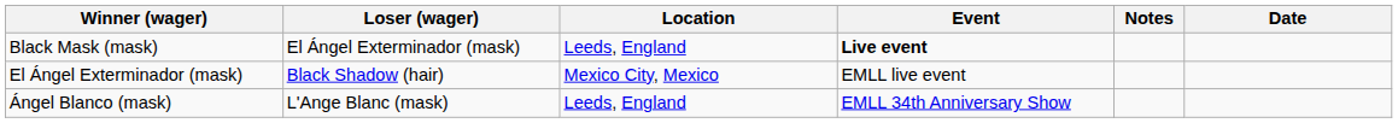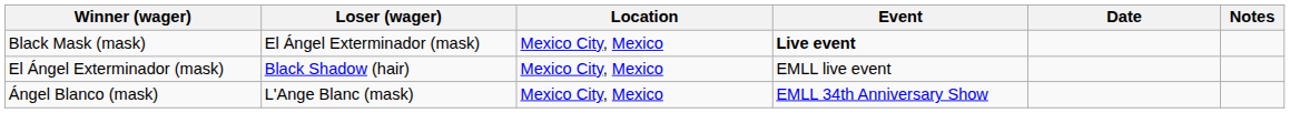columns swapped: Date <-> Notes
Black Mask (mask) | Location: Leeds, England -> Mexico City, Mexico
Ángel Blanco (mask) | Location: Leeds, England -> Mexico City, Mexico
